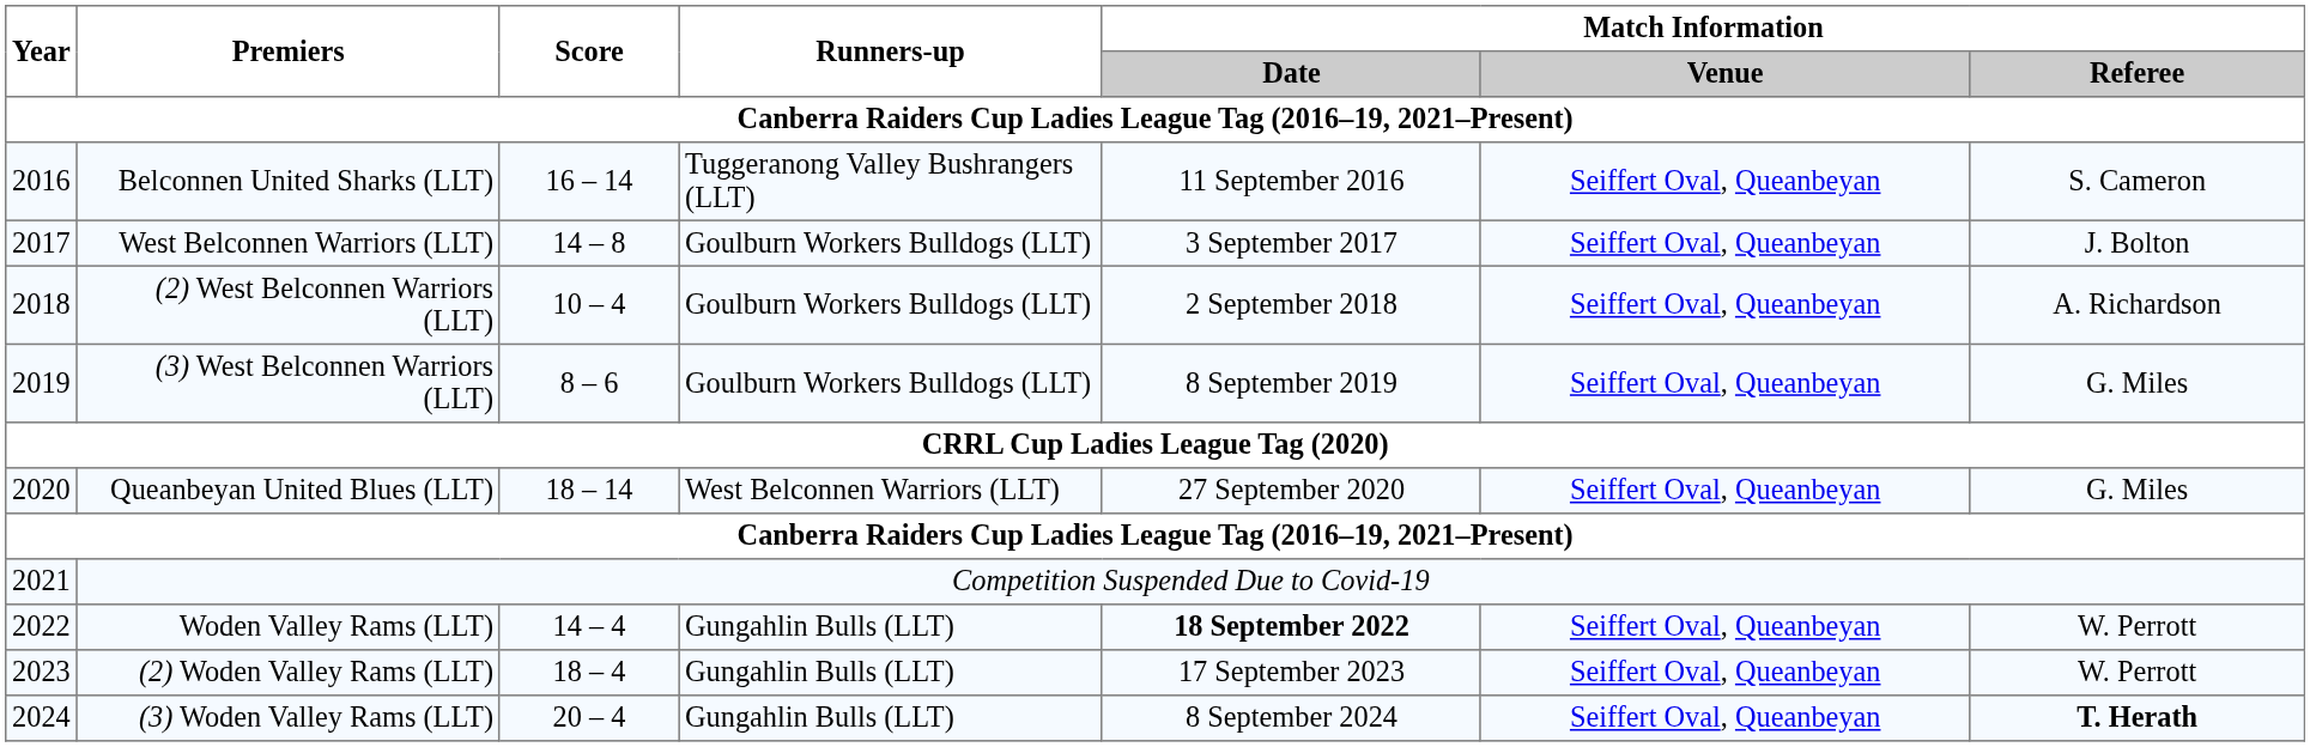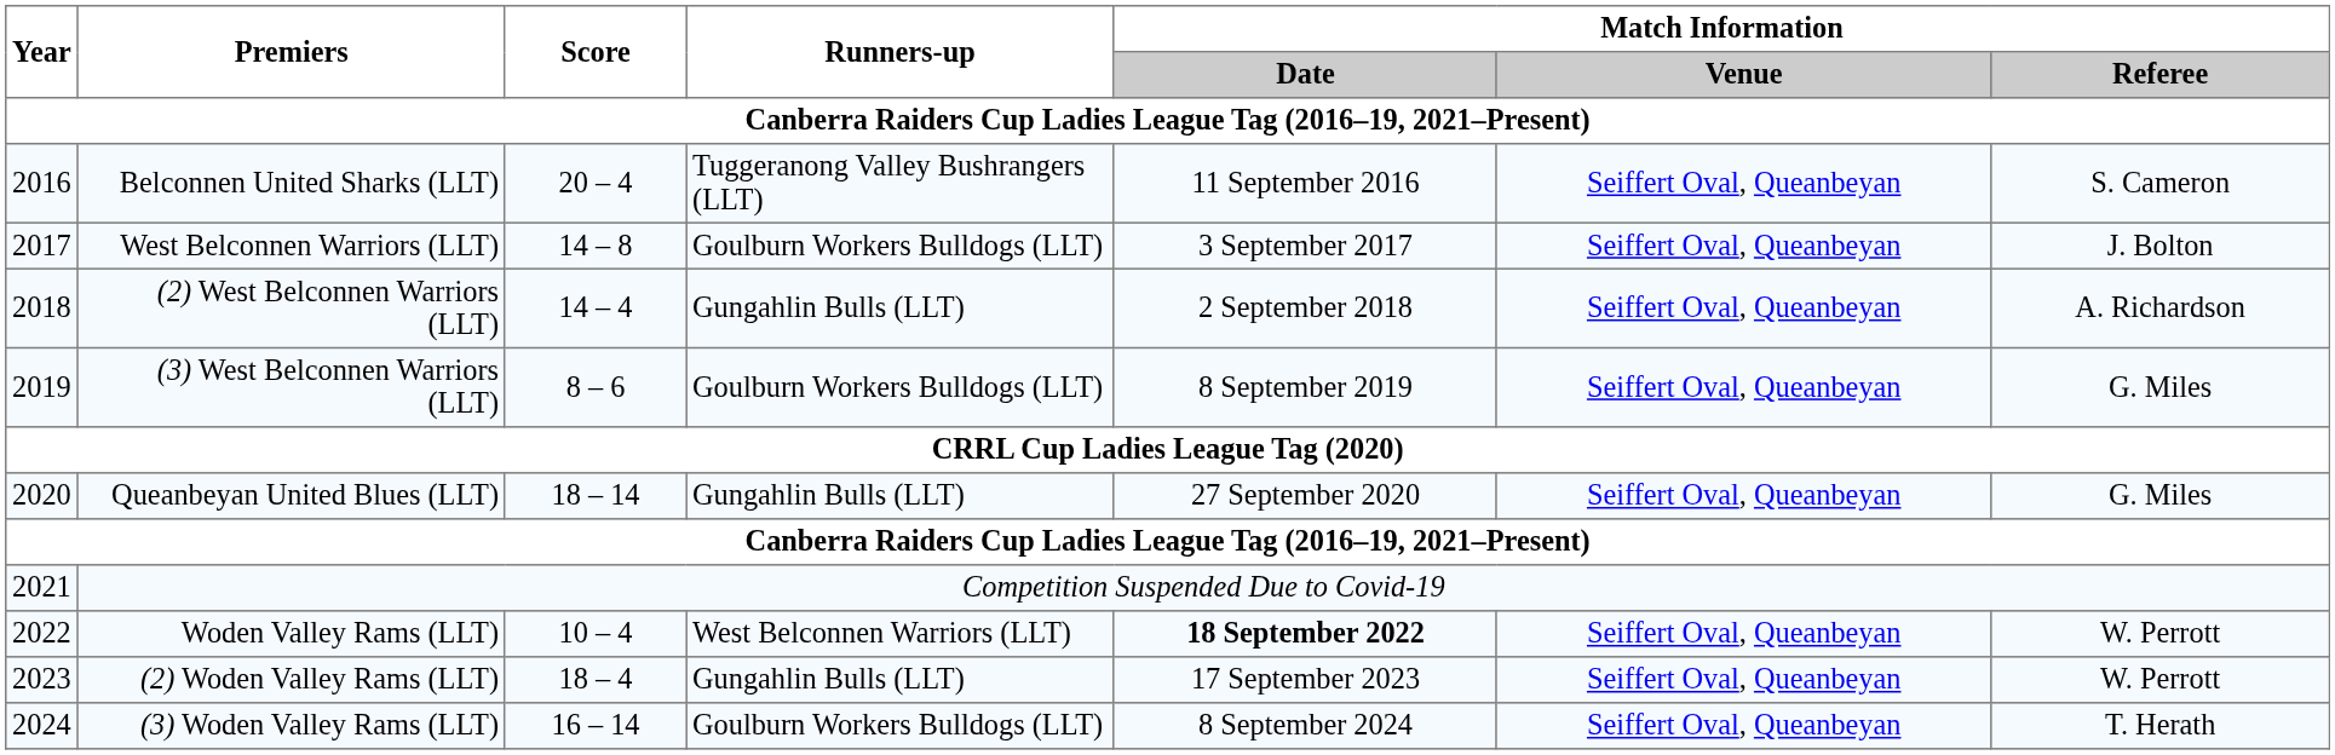Belconnen United Sharks (LLT) | Score: 16 – 14 -> 20 – 4
(2) West Belconnen Warriors (LLT) | Score: 10 – 4 -> 14 – 4
(2) West Belconnen Warriors (LLT) | Runners-up: Goulburn Workers Bulldogs (LLT) -> Gungahlin Bulls (LLT)
Queanbeyan United Blues (LLT) | Runners-up: West Belconnen Warriors (LLT) -> Gungahlin Bulls (LLT)
Woden Valley Rams (LLT) | Score: 14 – 4 -> 10 – 4
Woden Valley Rams (LLT) | Runners-up: Gungahlin Bulls (LLT) -> West Belconnen Warriors (LLT)
(3) Woden Valley Rams (LLT) | Score: 20 – 4 -> 16 – 14
(3) Woden Valley Rams (LLT) | Runners-up: Gungahlin Bulls (LLT) -> Goulburn Workers Bulldogs (LLT)
(3) Woden Valley Rams (LLT) | Match Information / Referee: bold -> normal
